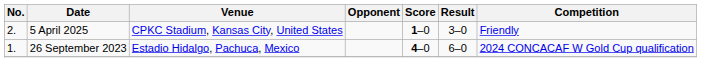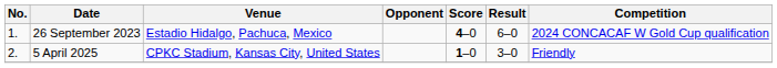rows swapped: 26 September 2023 <-> 5 April 2025
